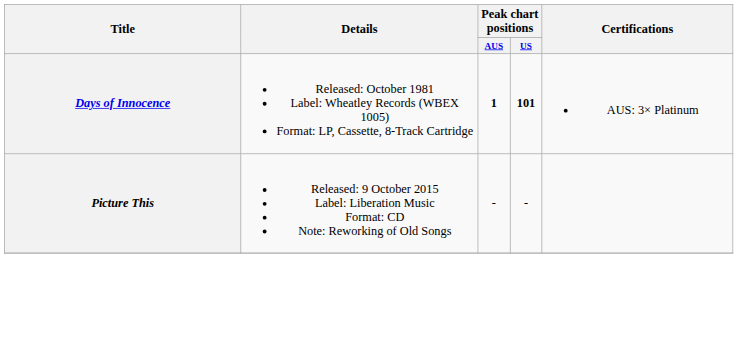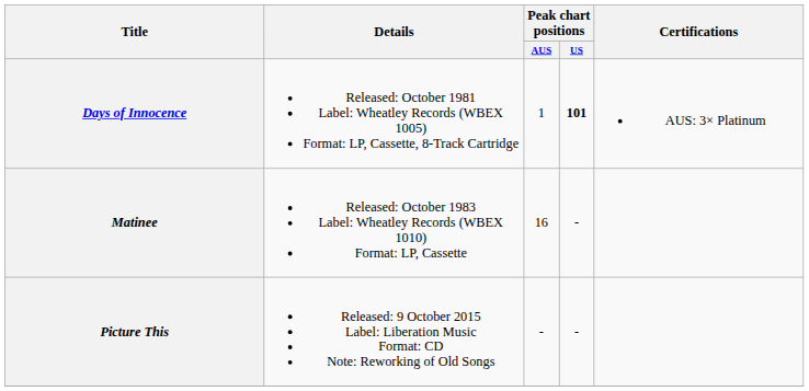Days of Innocence | Peak chart positions / AUS: bold -> normal
+ row: Matinee | Released: October 1983 Label: Wheatley Records (WBEX 1010) Format: LP, Cassette | 16 | -
